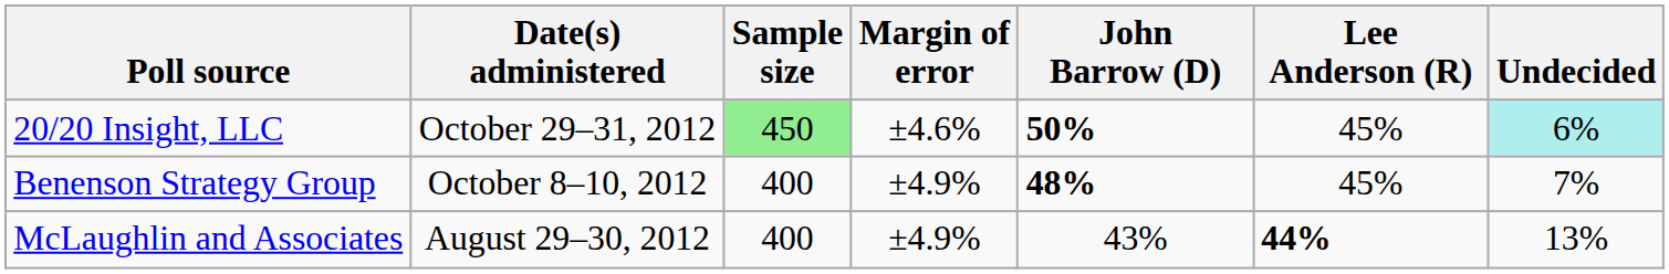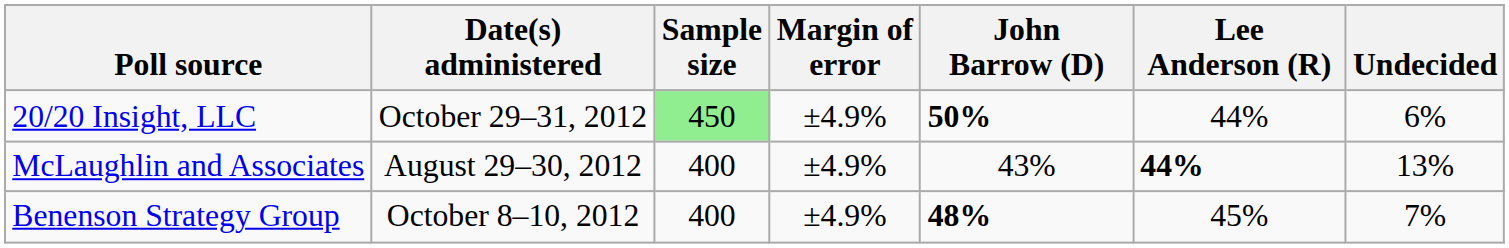20/20 Insight, LLC | Margin of error: ±4.6% -> ±4.9%
20/20 Insight, LLC | Lee Anderson (R): 45% -> 44%
20/20 Insight, LLC | Undecided: paleturquoise background -> no background
rows swapped: Benenson Strategy Group <-> McLaughlin and Associates
